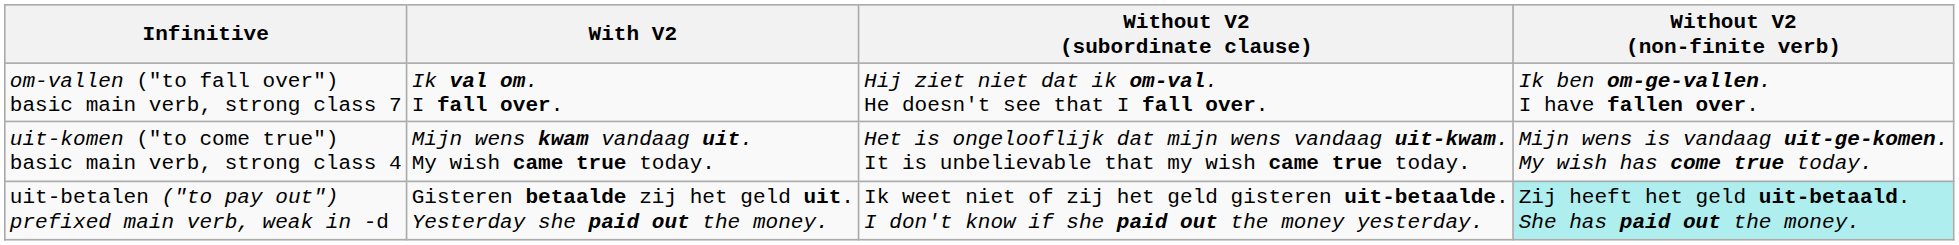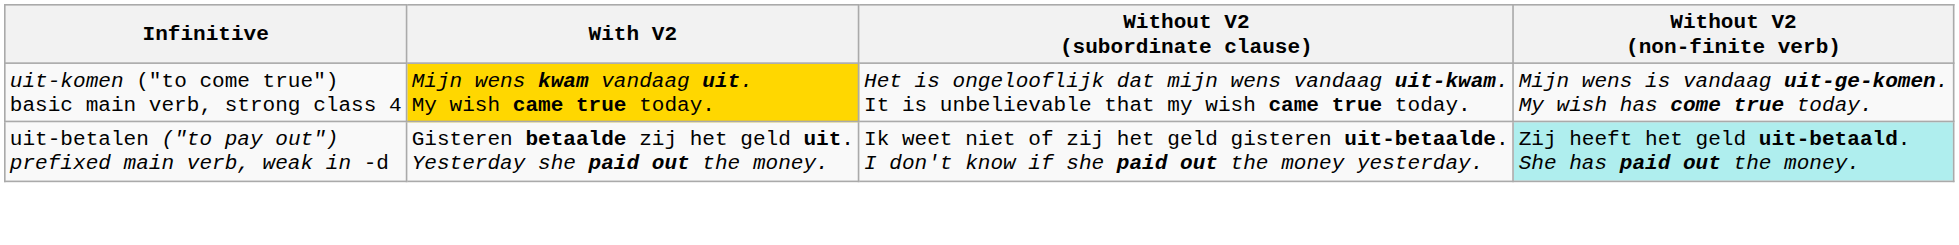- row: om-vallen ("to fall over") basic main verb, strong class 7 | Ik val om. I fall over. | Hij ziet niet dat ik om-val. He doesn't see that I fall over. | Ik ben om-ge-vallen. I have fallen over.
uit-komen ("to come true") basic main verb, strong class 4 | With V2: no background -> gold background
